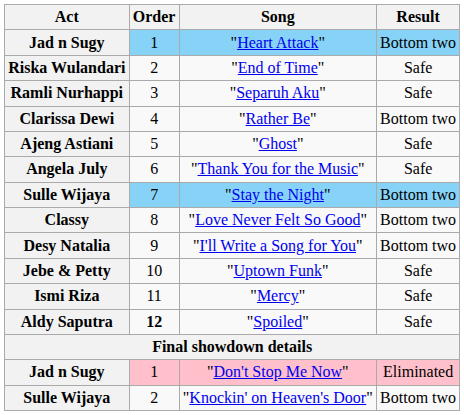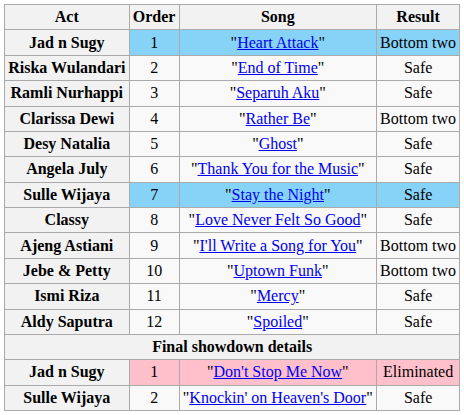"Ghost" | Act: Ajeng Astiani -> Desy Natalia
"Stay the Night" | Result: Bottom two -> Safe
"Love Never Felt So Good" | Result: Bottom two -> Safe
"I'll Write a Song for You" | Act: Desy Natalia -> Ajeng Astiani
"Uptown Funk" | Result: Safe -> Bottom two
"Spoiled" | Order: bold -> normal
"Knockin' on Heaven's Door" | Result: Bottom two -> Safe
